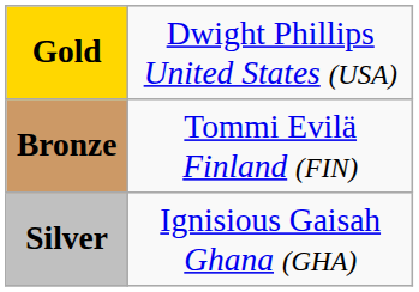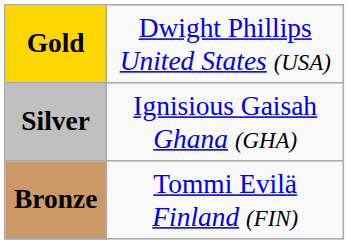rows swapped: Silver <-> Bronze
